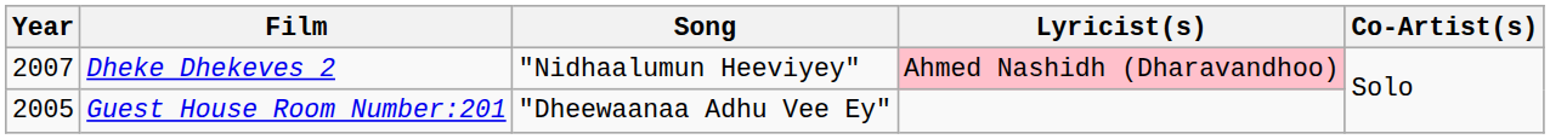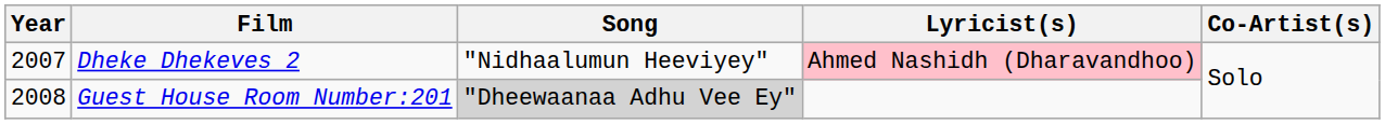Guest House Room Number:201 | Year: 2005 -> 2008
Guest House Room Number:201 | Song: no background -> lightgrey background
